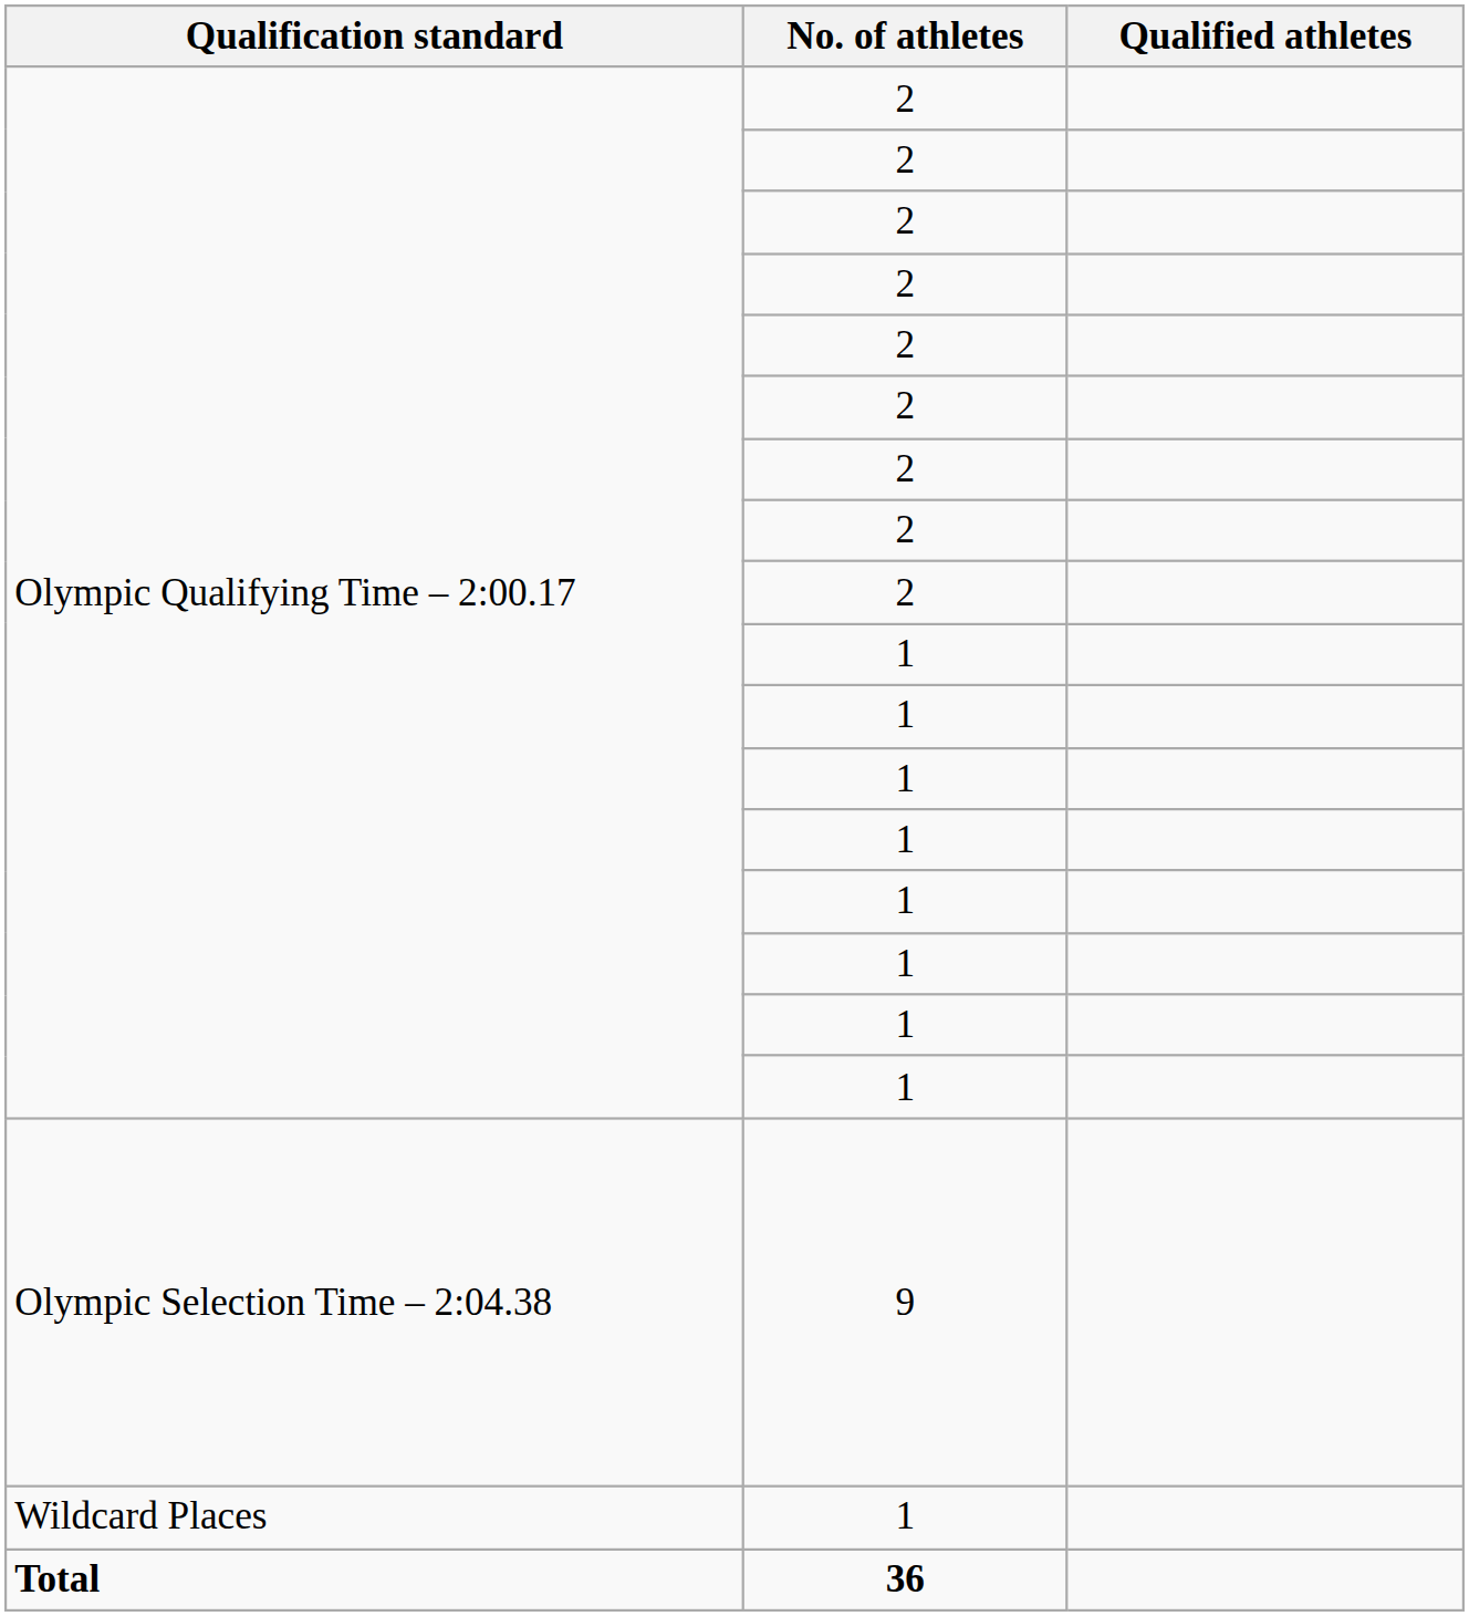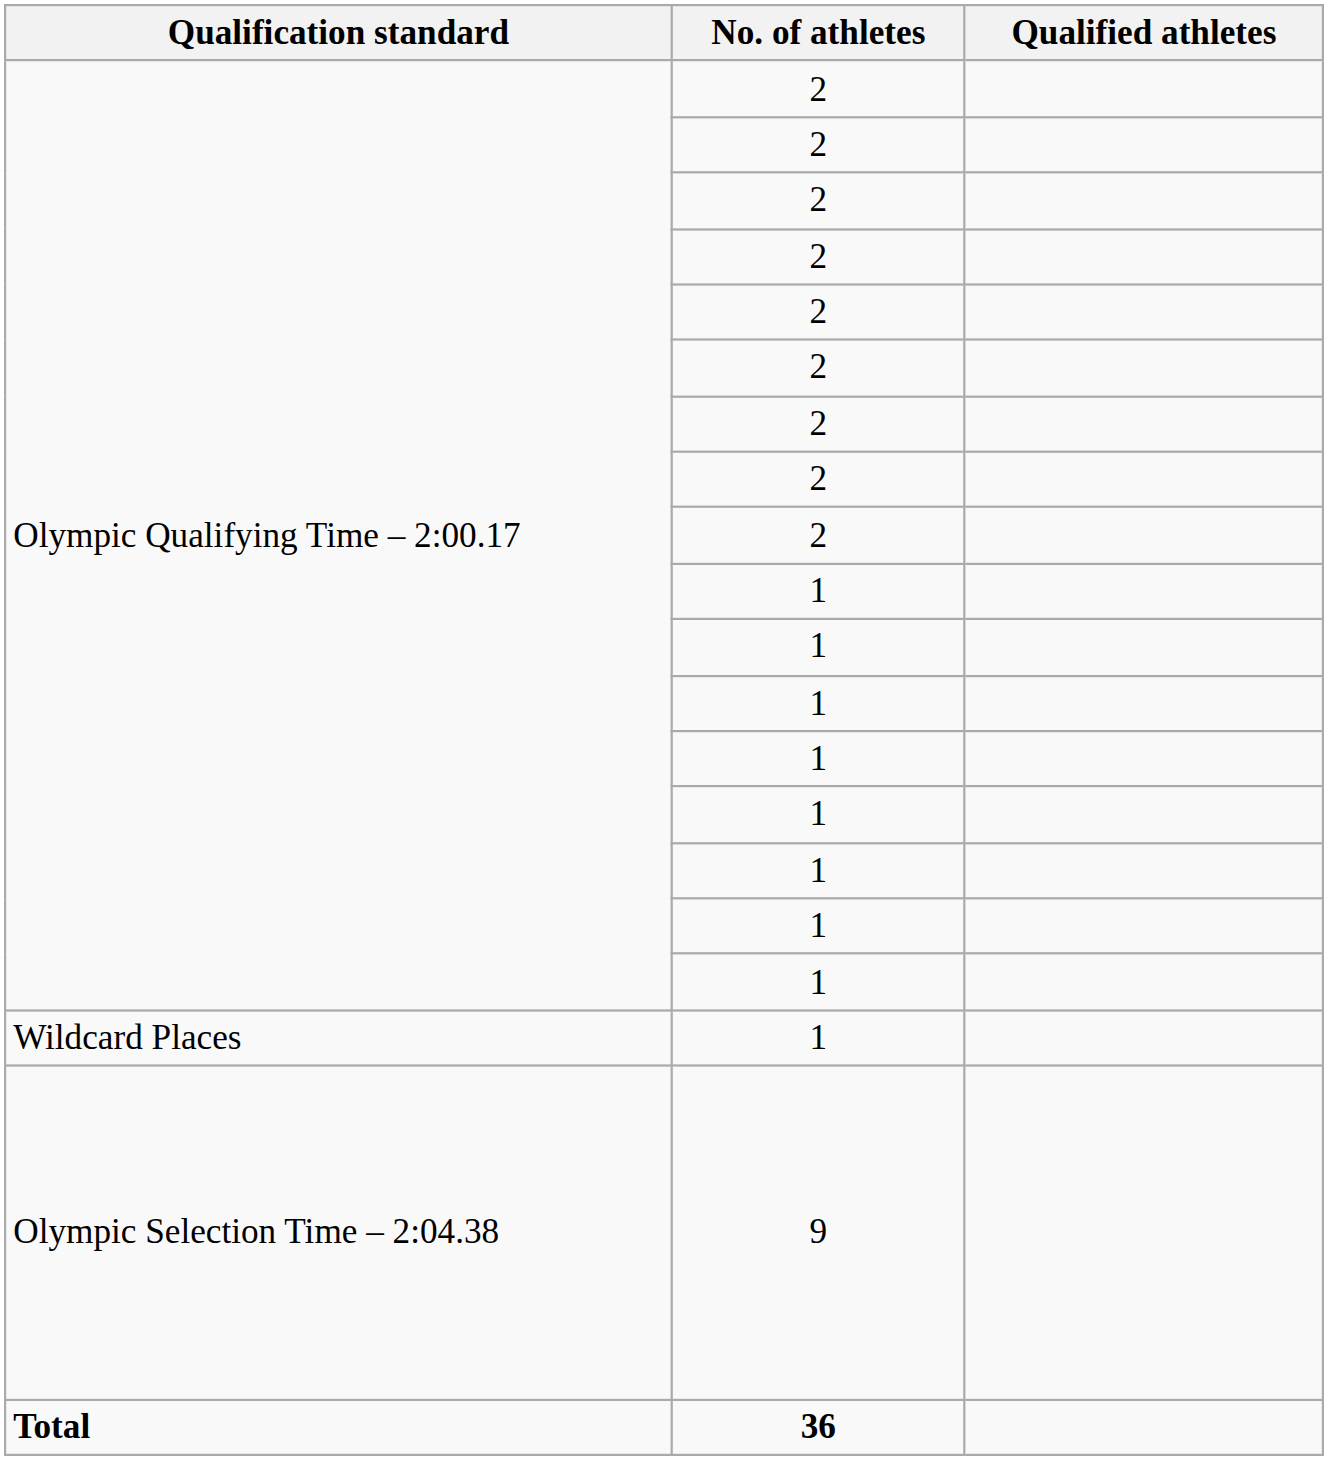rows swapped: Olympic Selection Time – 2:04.38 <-> Wildcard Places
